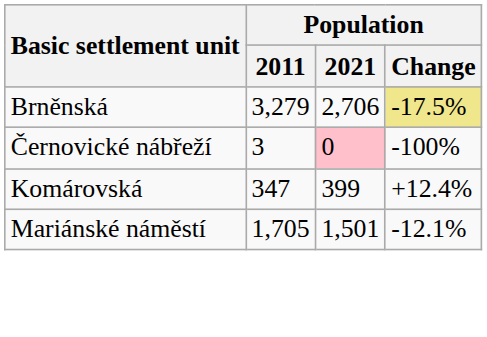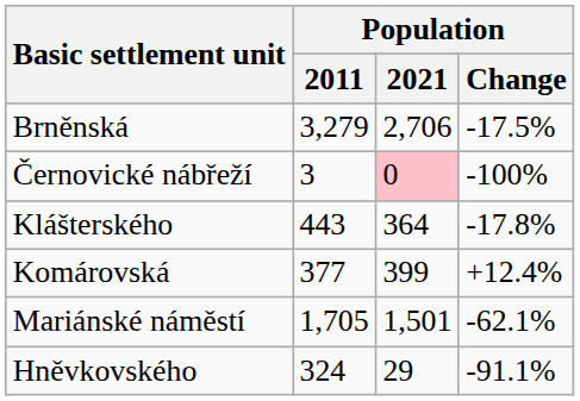Brněnská | Population / Change: khaki background -> no background
+ row: Klášterského | 443 | 364 | -17.8%
Komárovská | Population / 2011: 347 -> 377
Mariánské náměstí | Population / Change: -12.1% -> -62.1%
+ row: Hněvkovského | 324 | 29 | -91.1%
